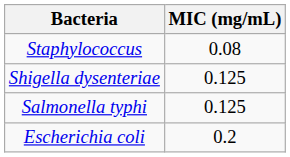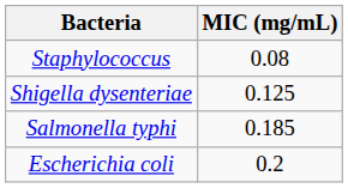Salmonella typhi | MIC (mg/mL): 0.125 -> 0.185
